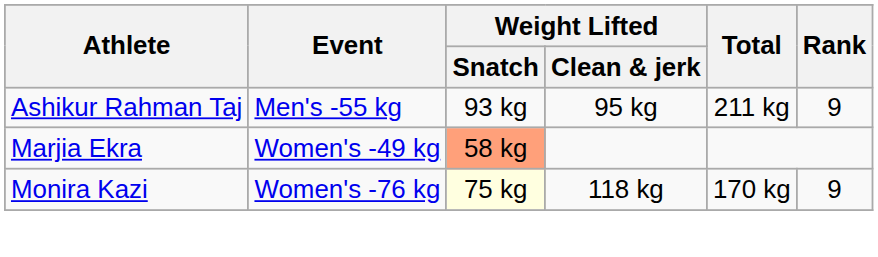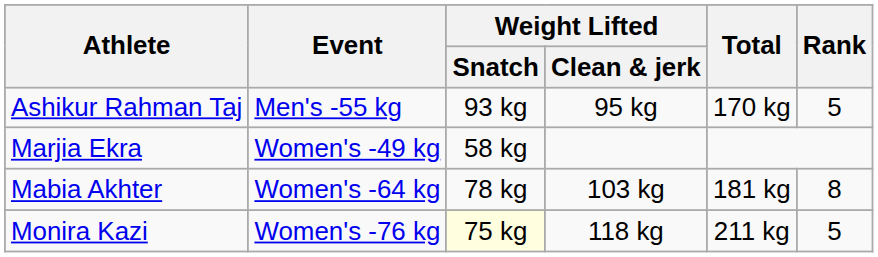Ashikur Rahman Taj | Total: 211 kg -> 170 kg
Ashikur Rahman Taj | Rank: 9 -> 5
Marjia Ekra | Weight Lifted / Snatch: lightsalmon background -> no background
+ row: Mabia Akhter | Women's -64 kg | 78 kg | 103 kg | 181 kg | 8
Monira Kazi | Total: 170 kg -> 211 kg
Monira Kazi | Rank: 9 -> 5
